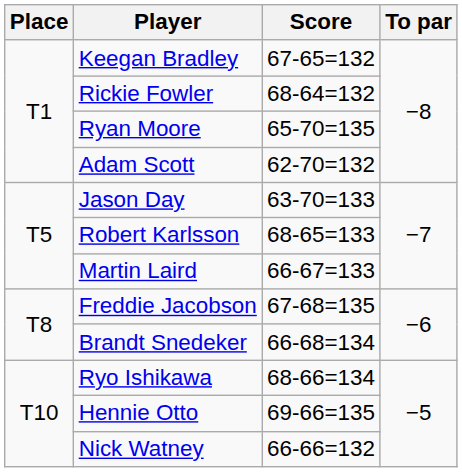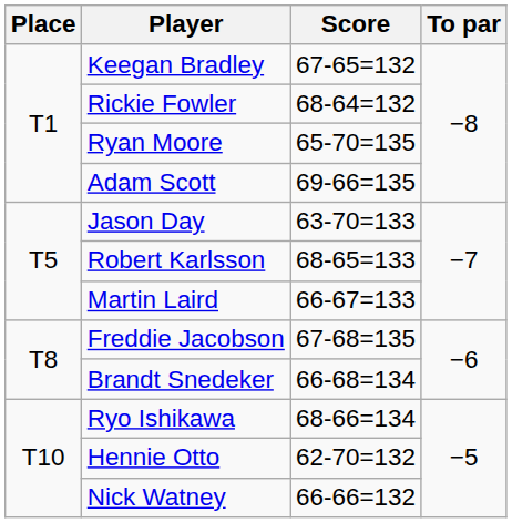Adam Scott | Score: 62-70=132 -> 69-66=135
Hennie Otto | Score: 69-66=135 -> 62-70=132
